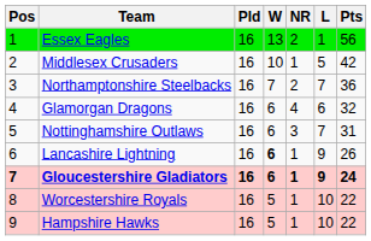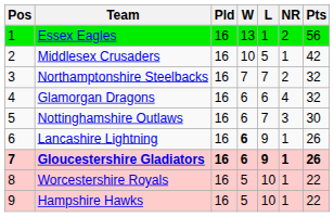columns swapped: L <-> NR
Northamptonshire Steelbacks | Pts: 36 -> 32
Nottinghamshire Outlaws | Pts: 31 -> 30
Gloucestershire Gladiators | Pts: 24 -> 26
